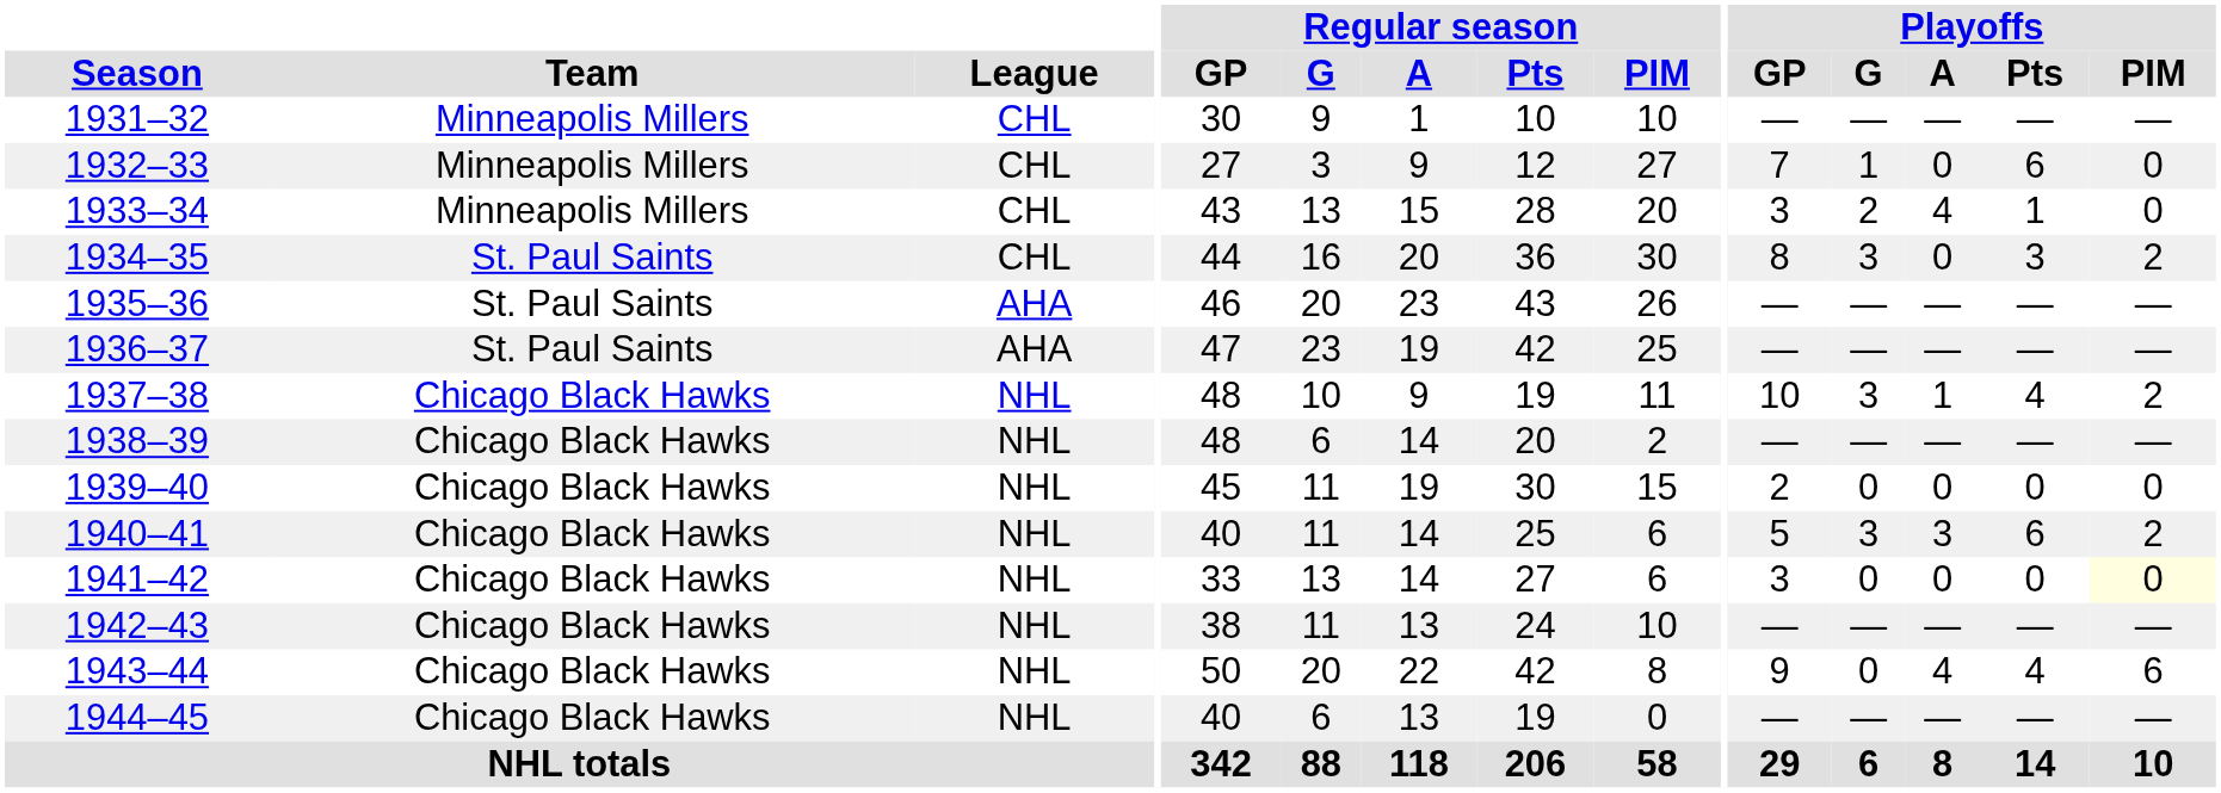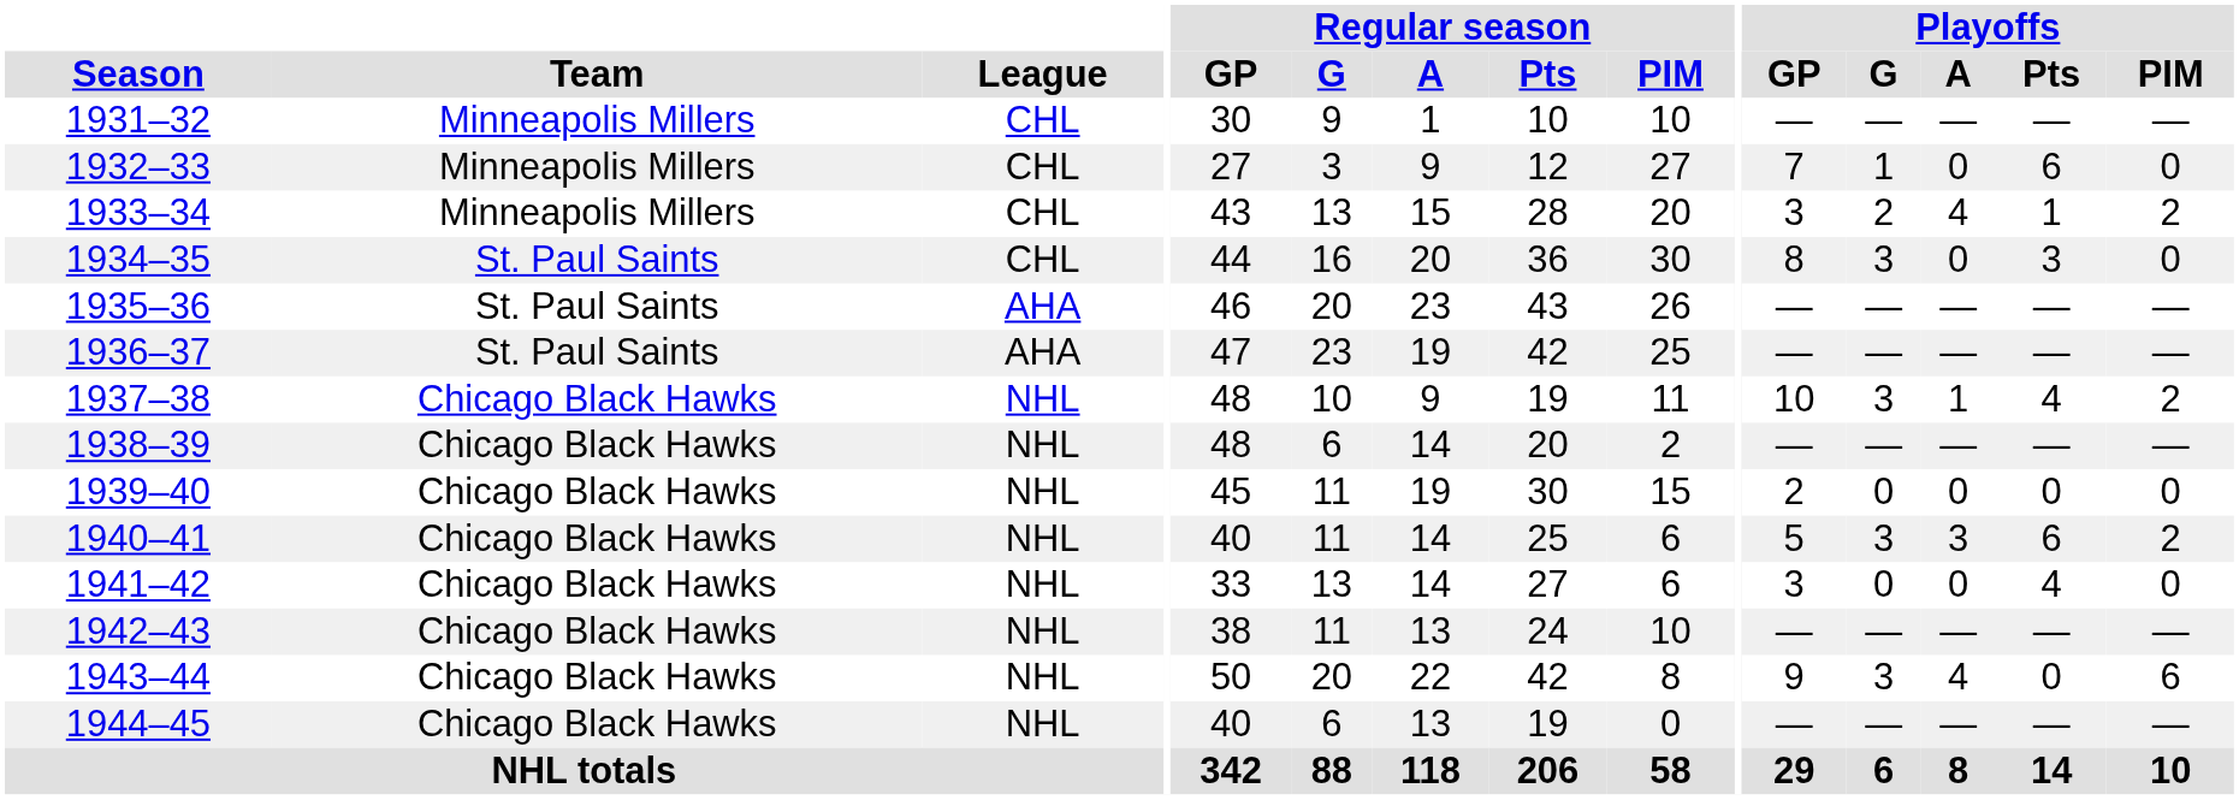1933–34 | Playoffs / PIM: 0 -> 2
1934–35 | Playoffs / PIM: 2 -> 0
1941–42 | Playoffs / Pts: 0 -> 4
1941–42 | Playoffs / PIM: lightyellow background -> no background
1943–44 | Playoffs / G: 0 -> 3
1943–44 | Playoffs / Pts: 4 -> 0
